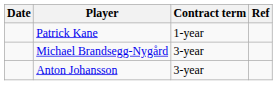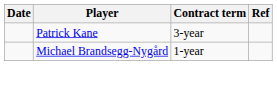Patrick Kane | Contract term: 1-year -> 3-year
Michael Brandsegg-Nygård | Contract term: 3-year -> 1-year
- row: Anton Johansson | 3-year
